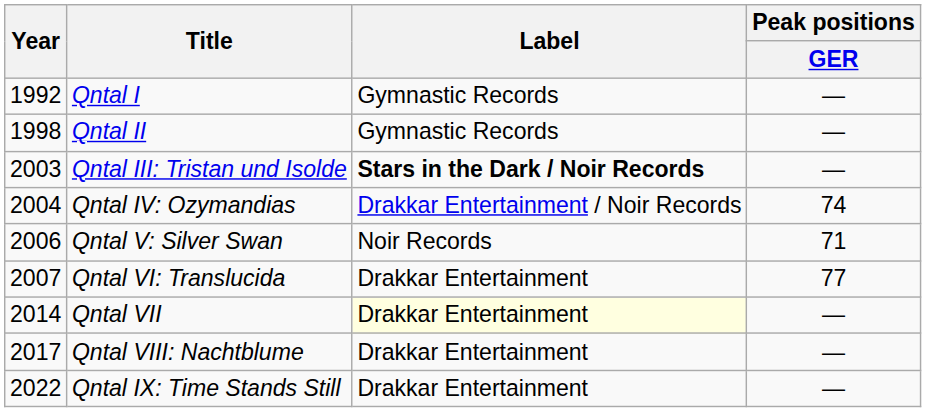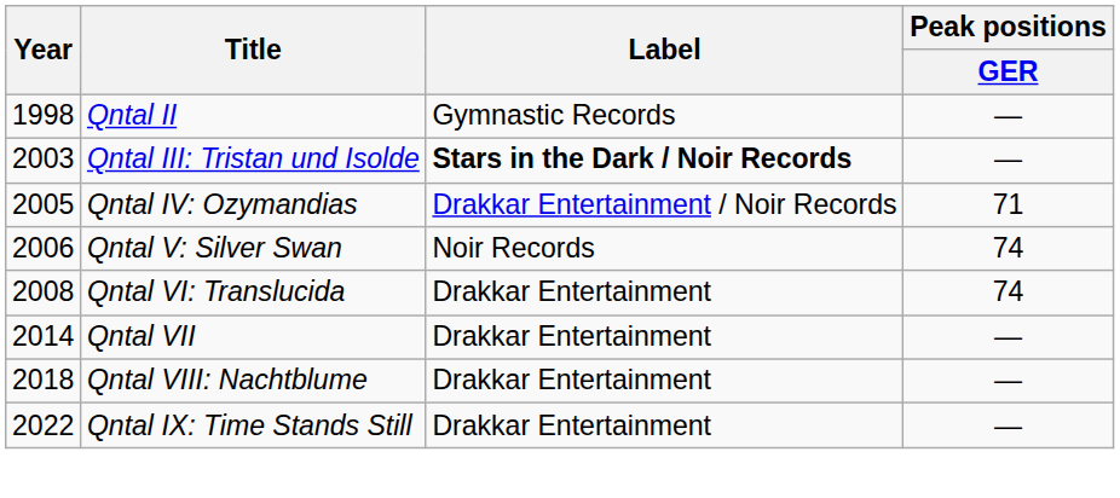- row: 1992 | Qntal I | Gymnastic Records | —
Qntal IV: Ozymandias | Year: 2004 -> 2005
Qntal IV: Ozymandias | Peak positions / GER: 74 -> 71
Qntal V: Silver Swan | Peak positions / GER: 71 -> 74
Qntal VI: Translucida | Year: 2007 -> 2008
Qntal VI: Translucida | Peak positions / GER: 77 -> 74
Qntal VII | Label: lightyellow background -> no background
Qntal VIII: Nachtblume | Year: 2017 -> 2018
